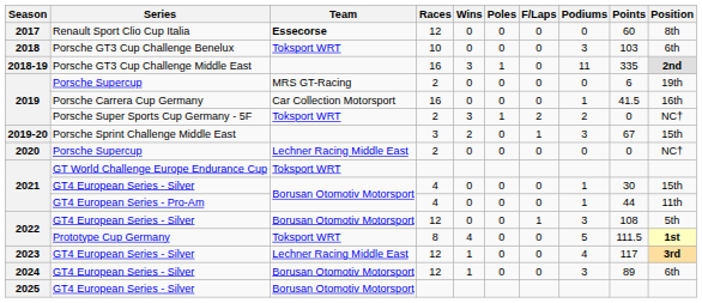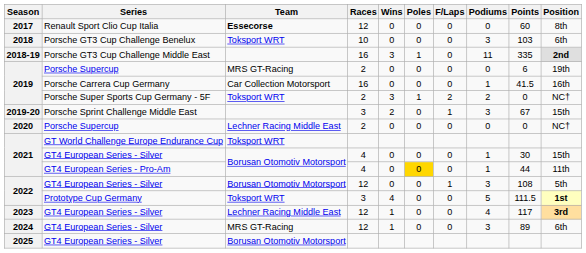2021 / GT4 European Series - Pro-Am | Poles: no background -> gold background
2022 / Prototype Cup Germany | Races: 8 -> 3
2024 | Team: Borusan Otomotiv Motorsport -> MRS GT-Racing
